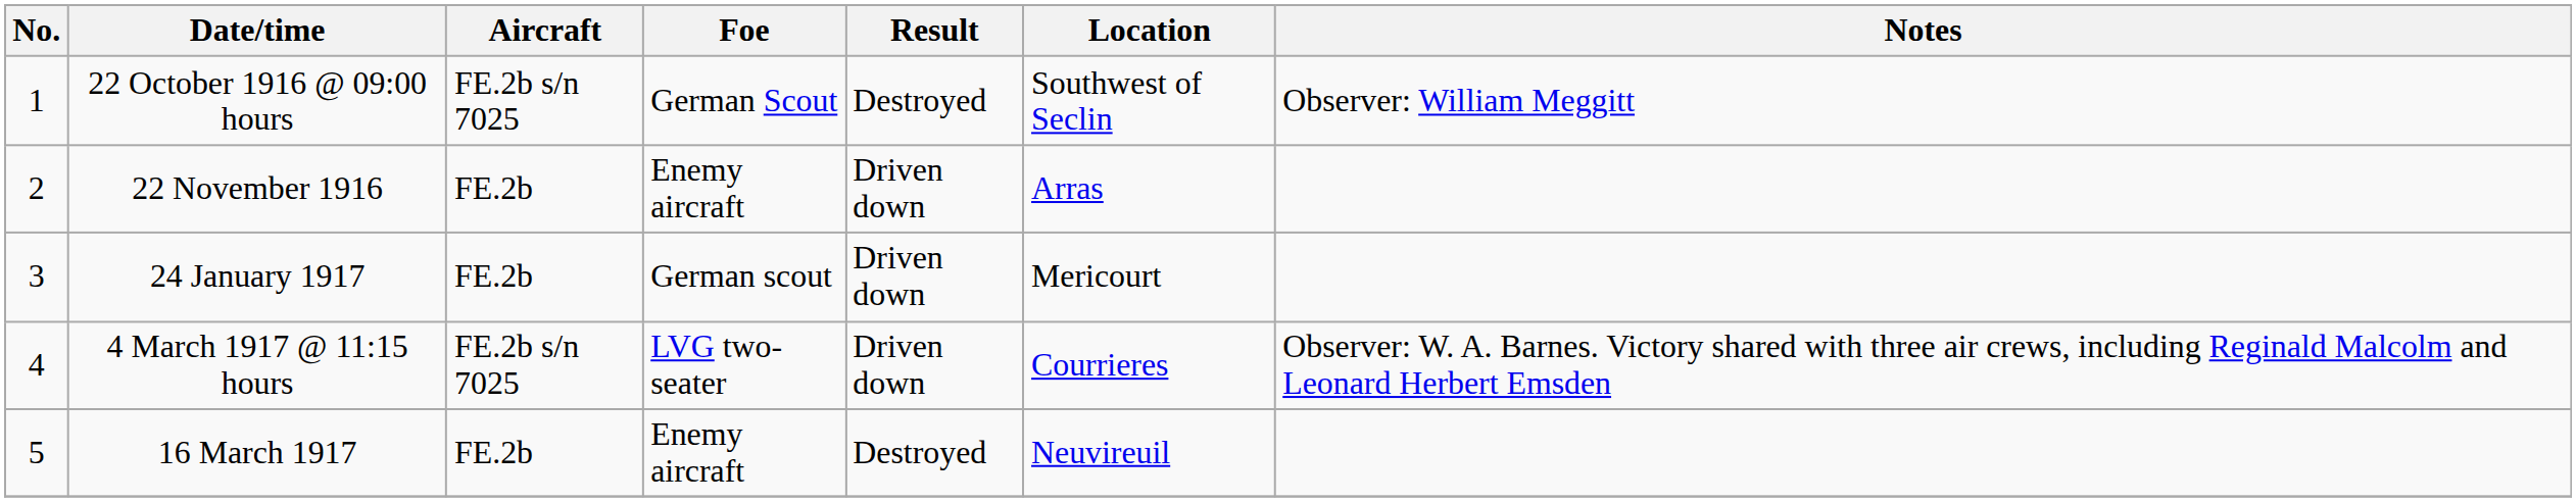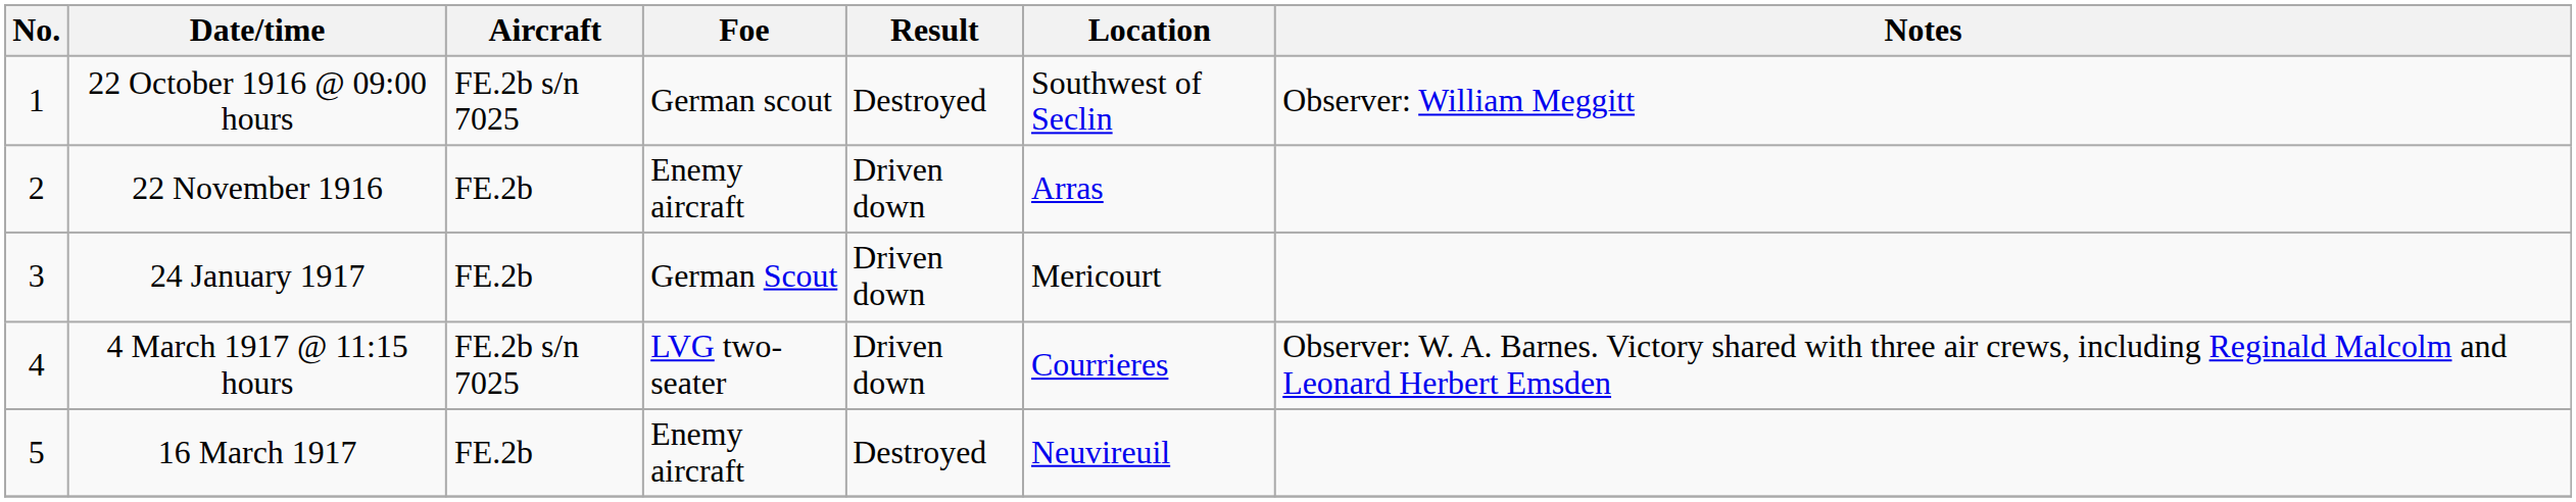22 October 1916 @ 09:00 hours | Foe: German Scout -> German scout
24 January 1917 | Foe: German scout -> German Scout
